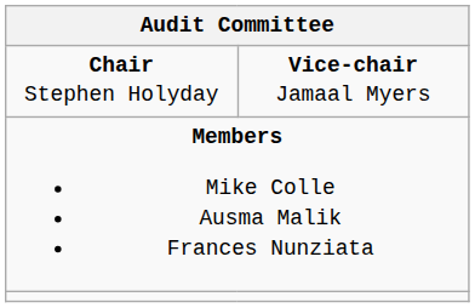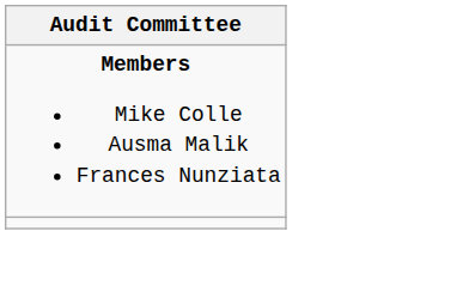- row: Chair Stephen Holyday | Vice-chair Jamaal Myers
